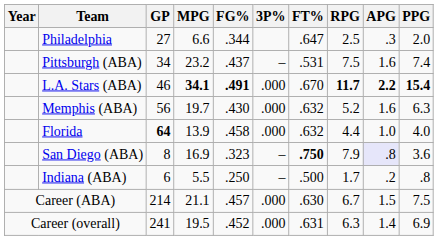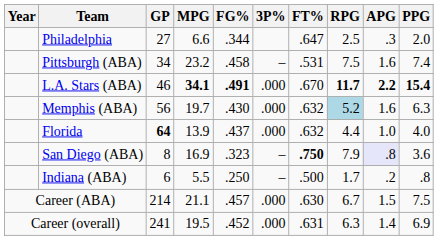Pittsburgh (ABA) | FG%: .437 -> .458
Memphis (ABA) | RPG: no background -> lightblue background
Florida | FG%: .458 -> .437
